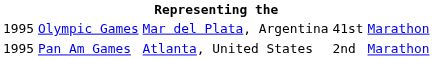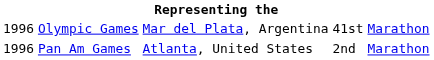Olympic Games | column 1: 1995 -> 1996
Pan Am Games | column 1: 1995 -> 1996
